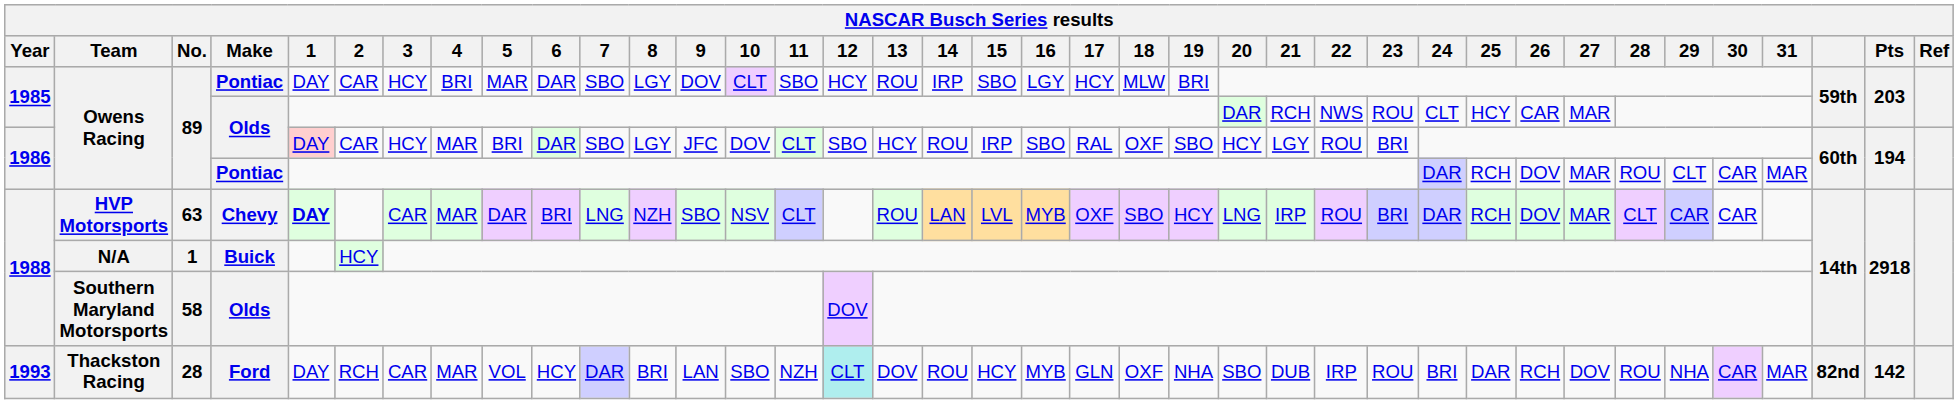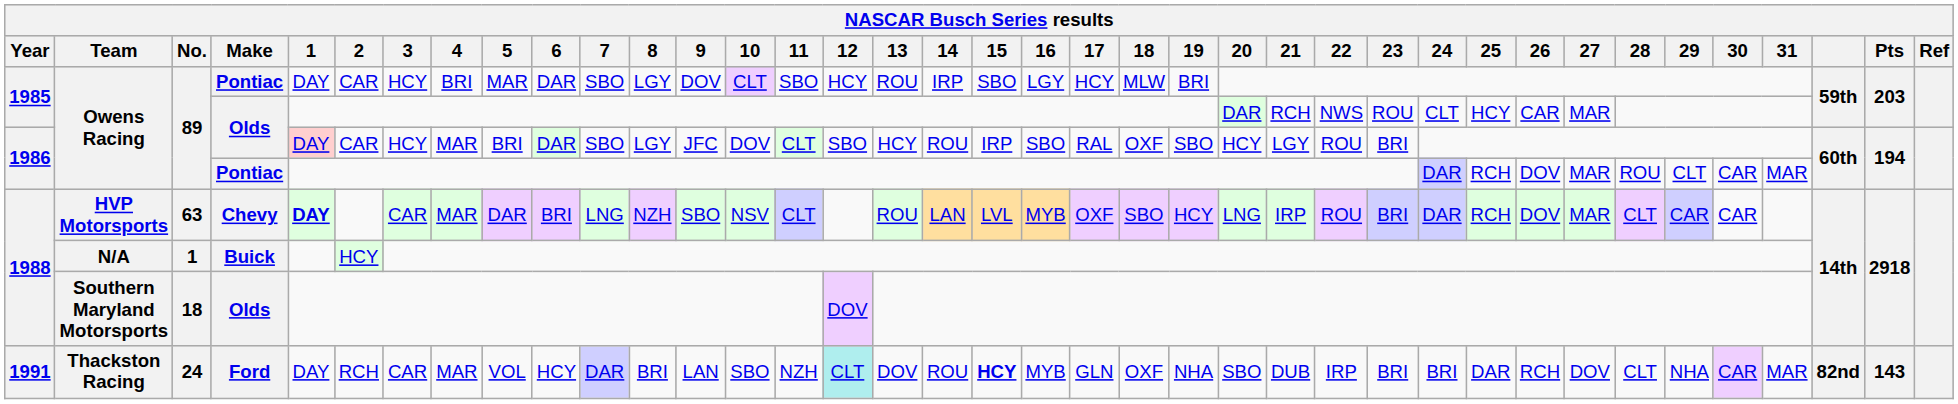Southern Maryland Motorsports | No.: 58 -> 18
Thackston Racing | Year: 1993 -> 1991
Thackston Racing | No.: 28 -> 24
Thackston Racing | 15: normal -> bold
Thackston Racing | 23: ROU -> BRI
Thackston Racing | 28: ROU -> CLT
Thackston Racing | Pts: 142 -> 143
